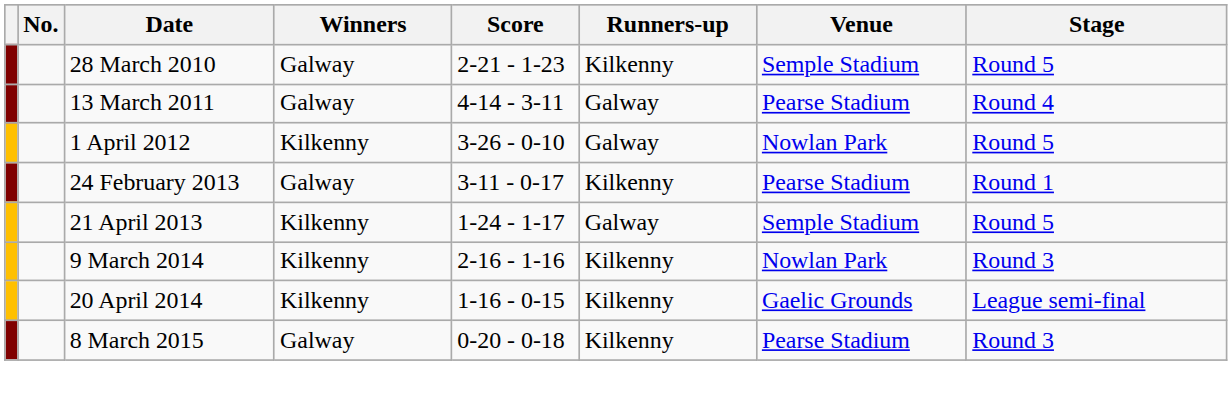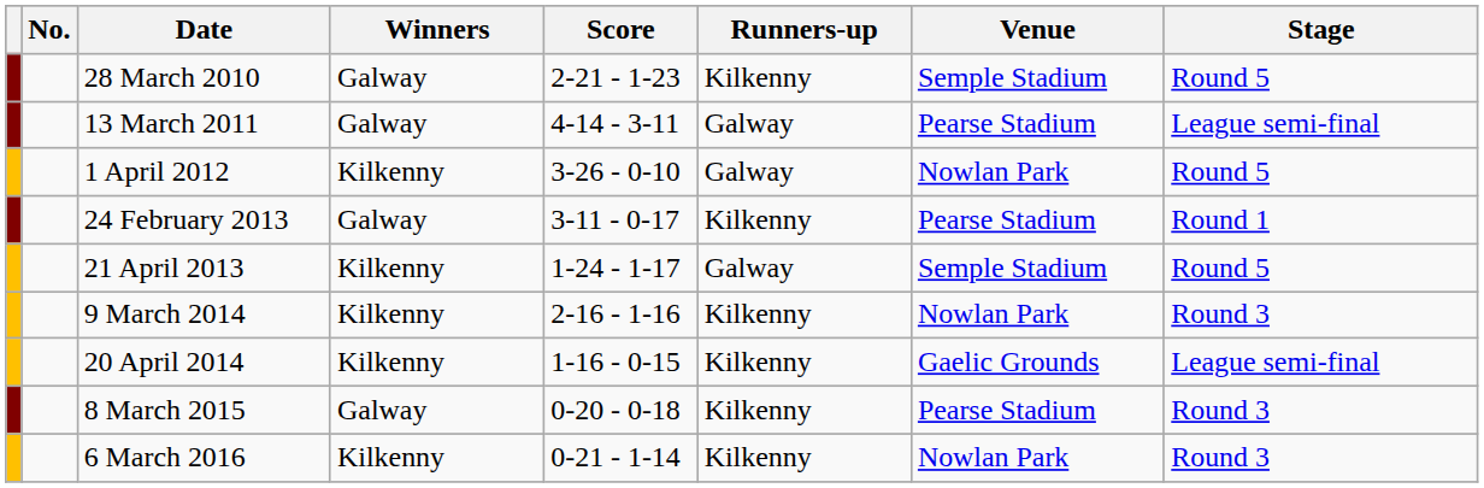13 March 2011 | Stage: Round 4 -> League semi-final
+ row: 6 March 2016 | Kilkenny | 0-21 - 1-14 | Kilkenny | Nowlan Park | Round 3
